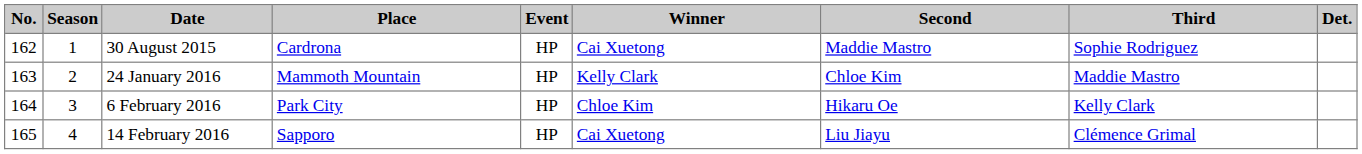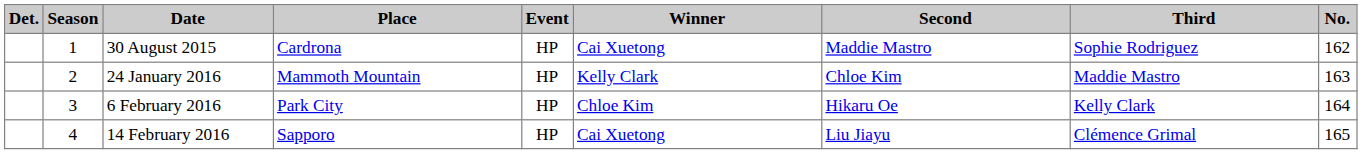columns swapped: No. <-> Det.
